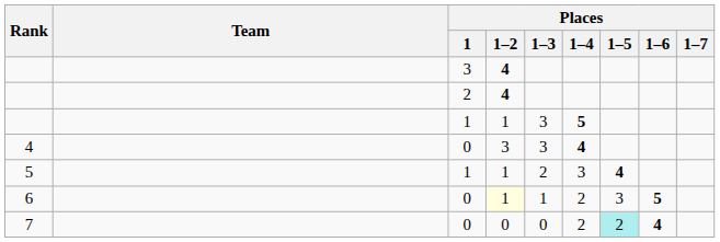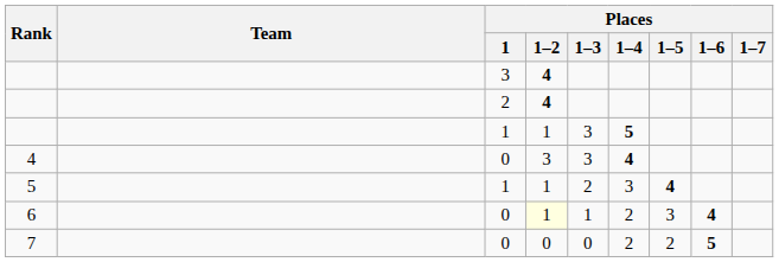6 | Places / 1–6: 5 -> 4
7 | Places / 1–5: paleturquoise background -> no background
7 | Places / 1–6: 4 -> 5
